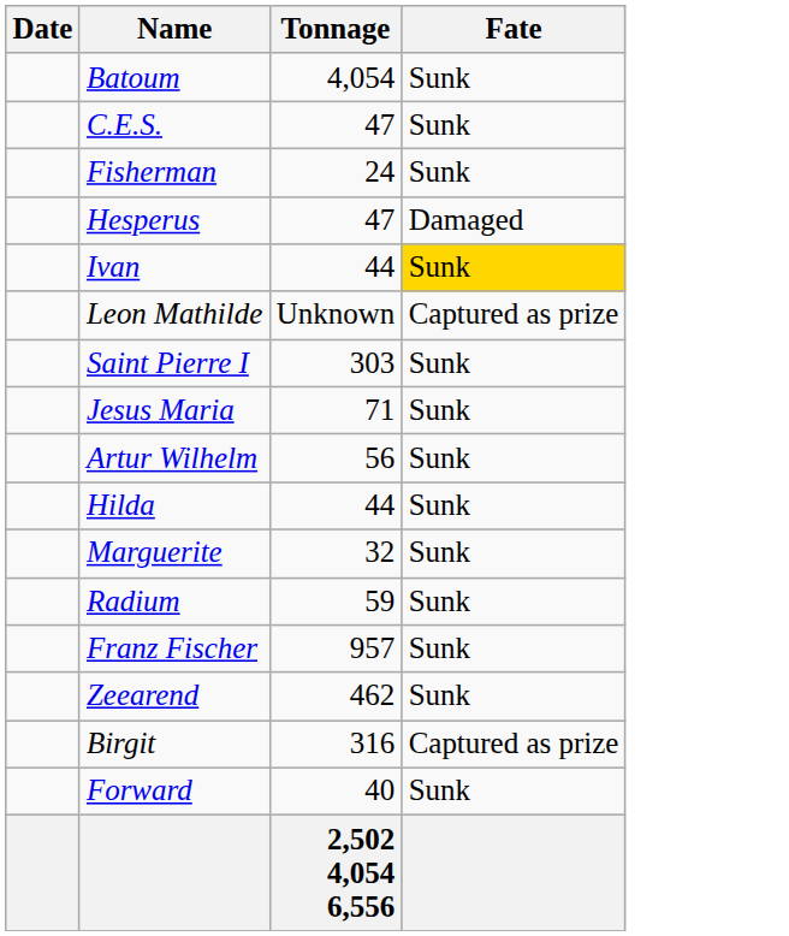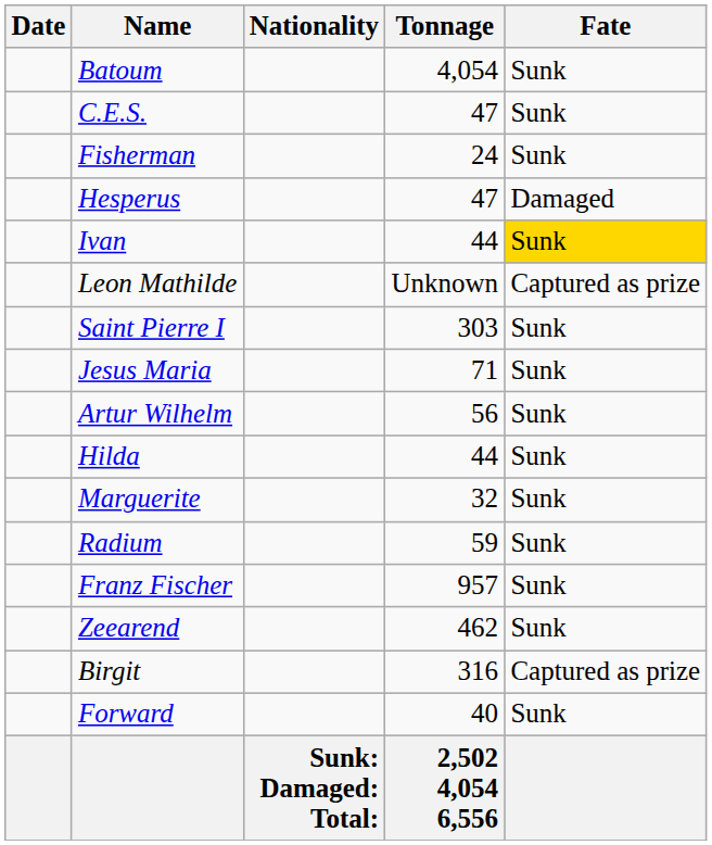+ column: Nationality | Sunk: Damaged: Total:
